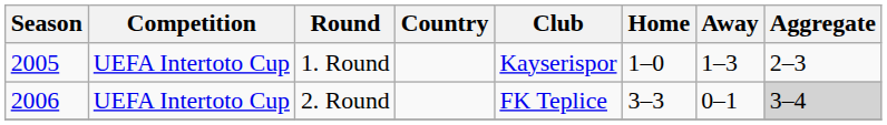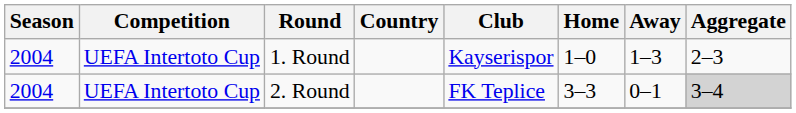1. Round | Season: 2005 -> 2004
2. Round | Season: 2006 -> 2004
